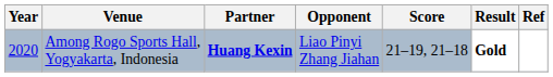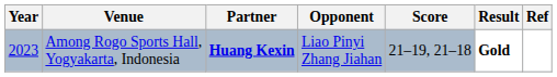Among Rogo Sports Hall, Yogyakarta, Indonesia | Year: 2020 -> 2023
